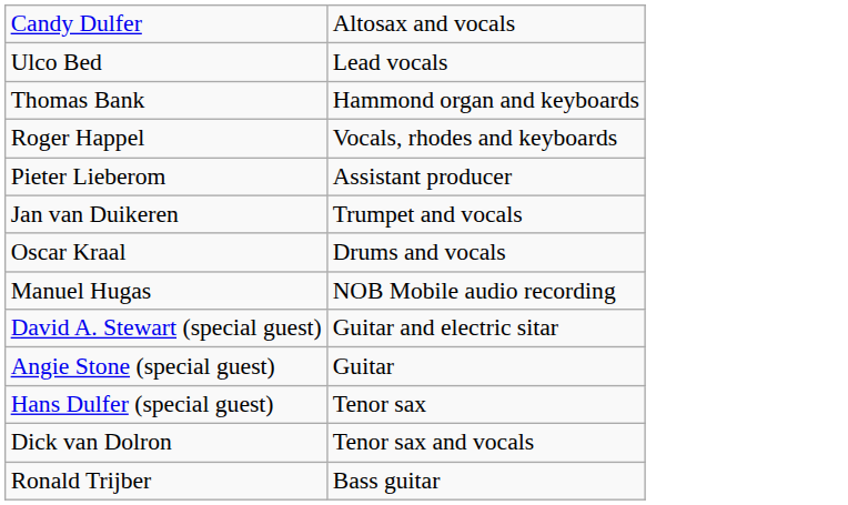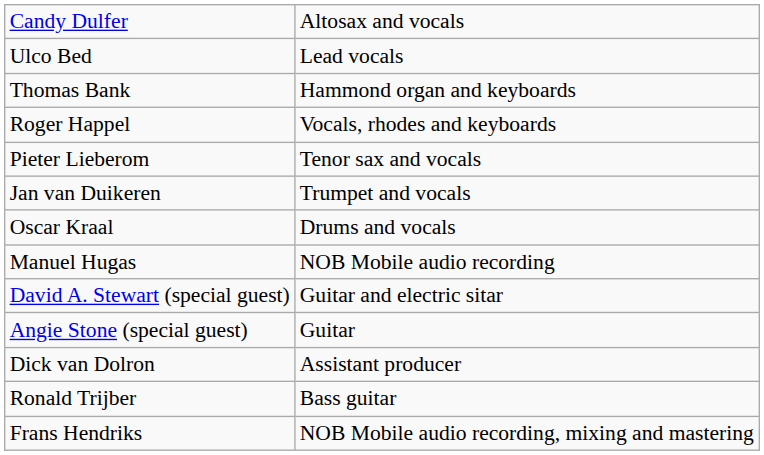Pieter Lieberom | column 2: Assistant producer -> Tenor sax and vocals
- row: Hans Dulfer (special guest) | Tenor sax
Dick van Dolron | column 2: Tenor sax and vocals -> Assistant producer
+ row: Frans Hendriks | NOB Mobile audio recording, mixing and mastering
